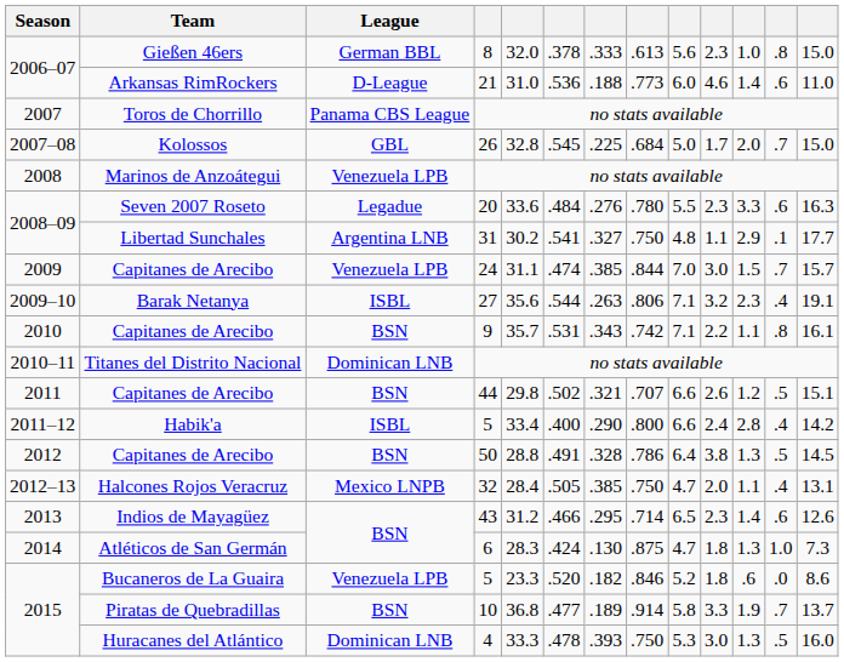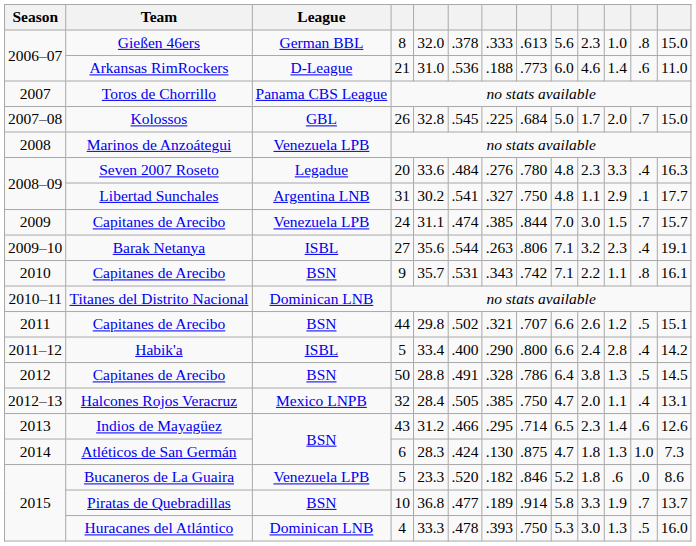Seven 2007 Roseto | column 9: 5.5 -> 4.8
Seven 2007 Roseto | column 12: .6 -> .4
